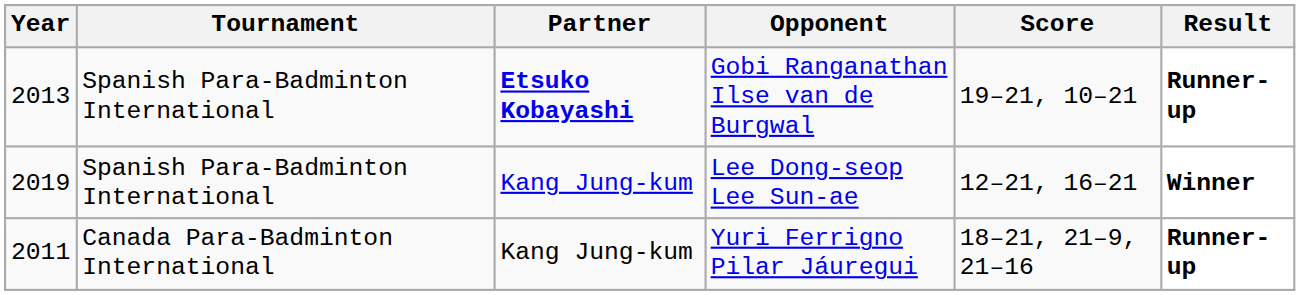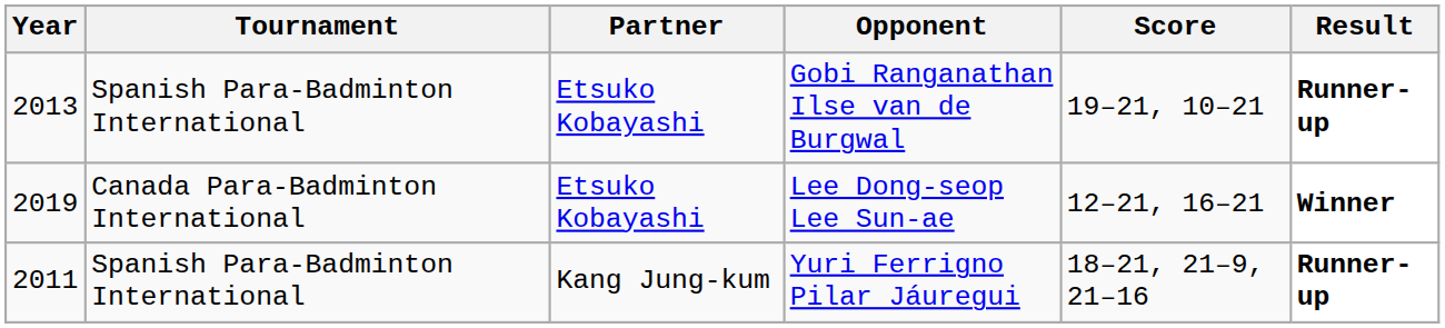Gobi Ranganathan Ilse van de Burgwal | Partner: bold -> normal
Lee Dong-seop Lee Sun-ae | Tournament: Spanish Para-Badminton International -> Canada Para-Badminton International
Lee Dong-seop Lee Sun-ae | Partner: Kang Jung-kum -> Etsuko Kobayashi
Yuri Ferrigno Pilar Jáuregui | Tournament: Canada Para-Badminton International -> Spanish Para-Badminton International
